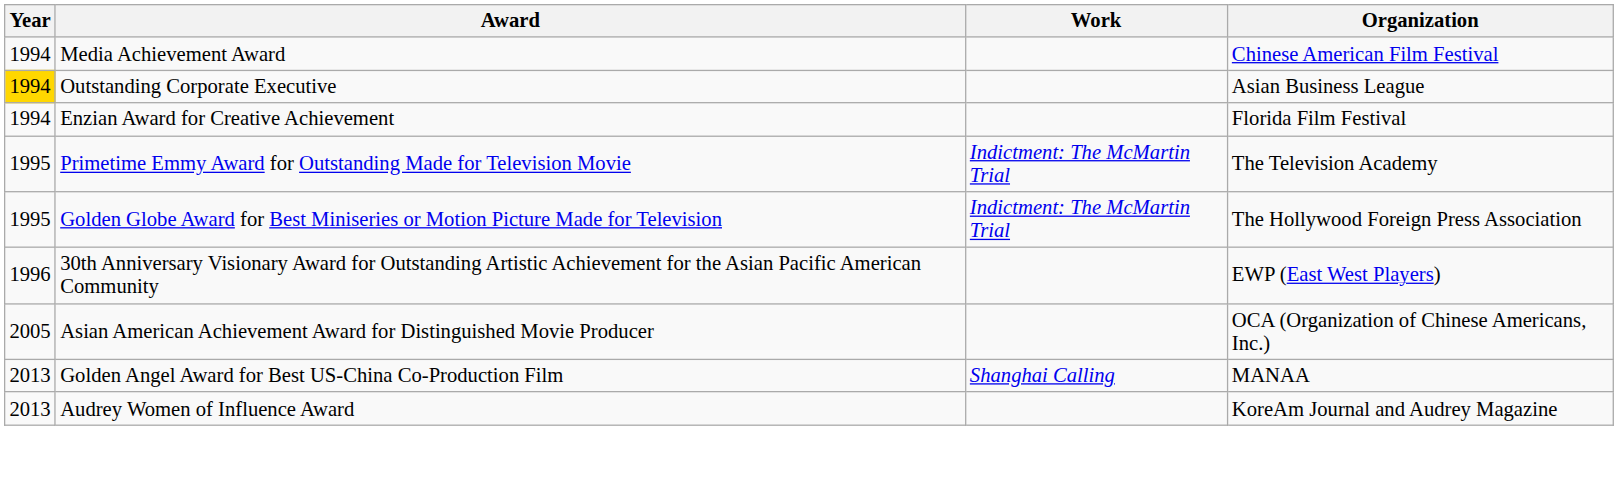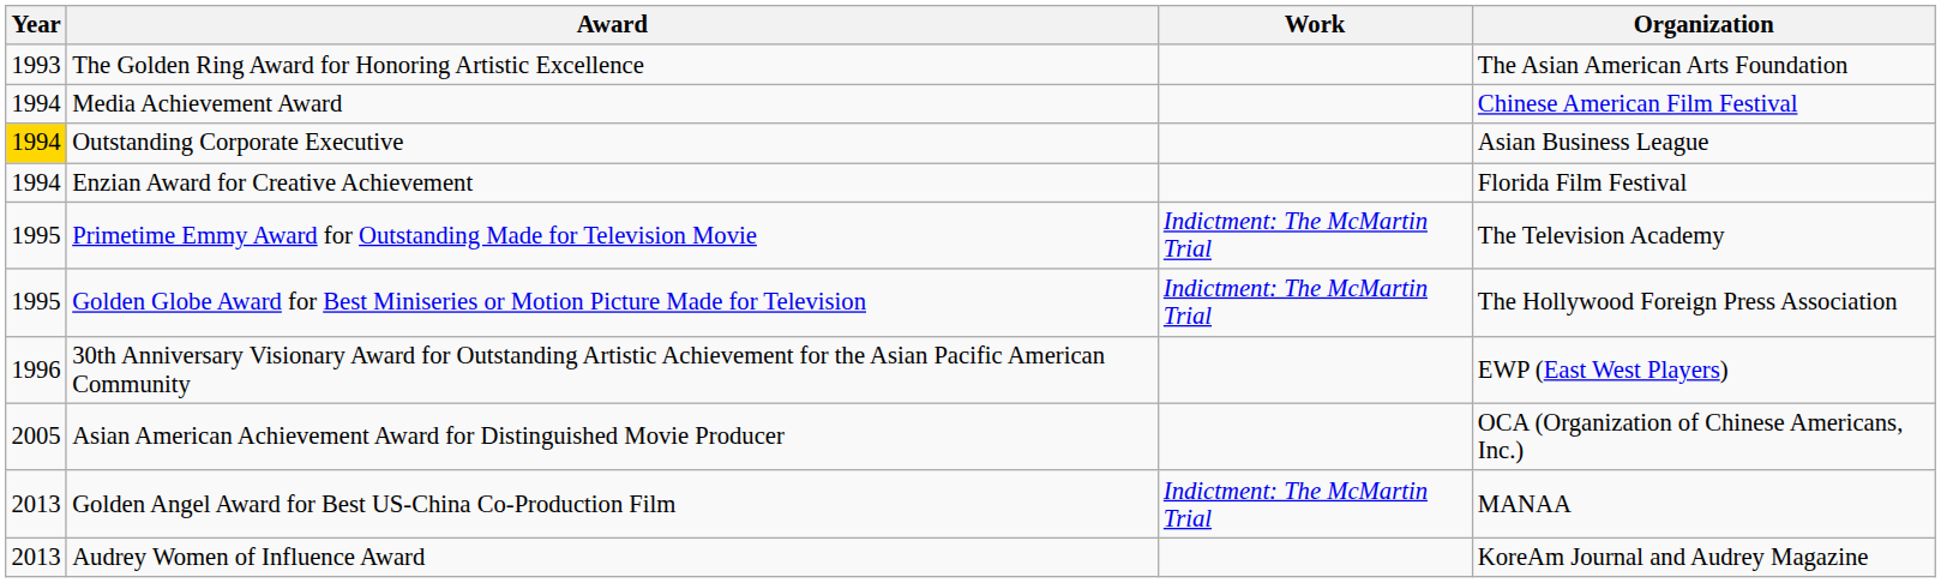+ row: 1993 | The Golden Ring Award for Honoring Artistic Excellence | The Asian American Arts Foundation
Golden Angel Award for Best US-China Co-Production Film | Work: Shanghai Calling -> Indictment: The McMartin Trial
